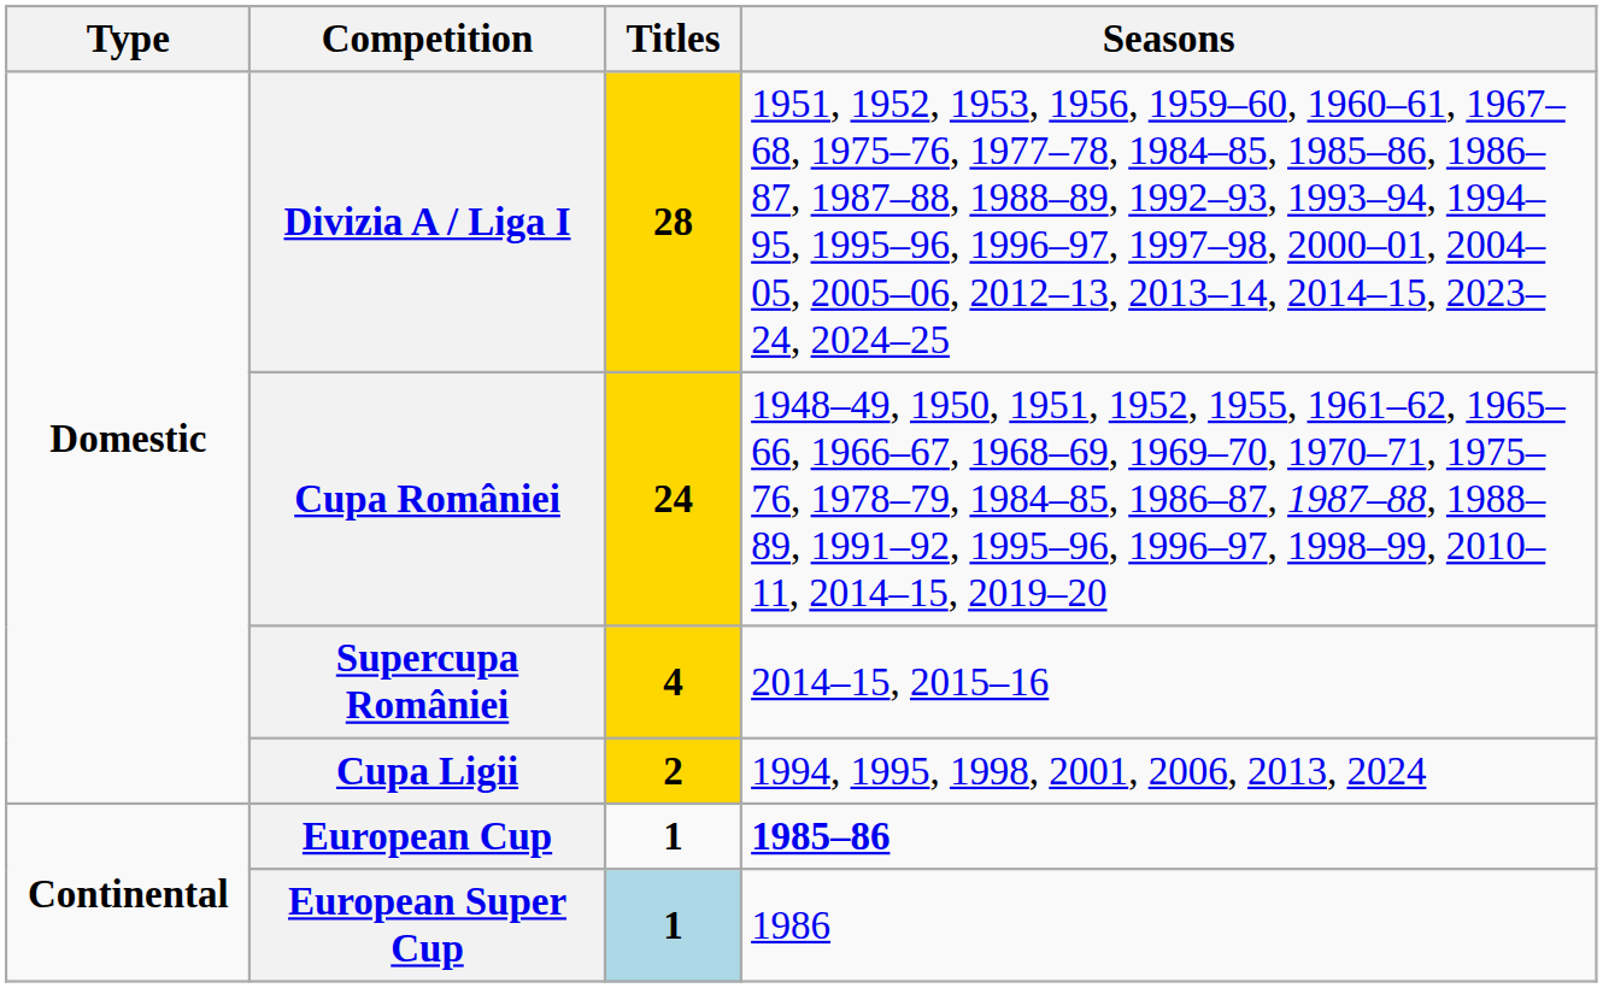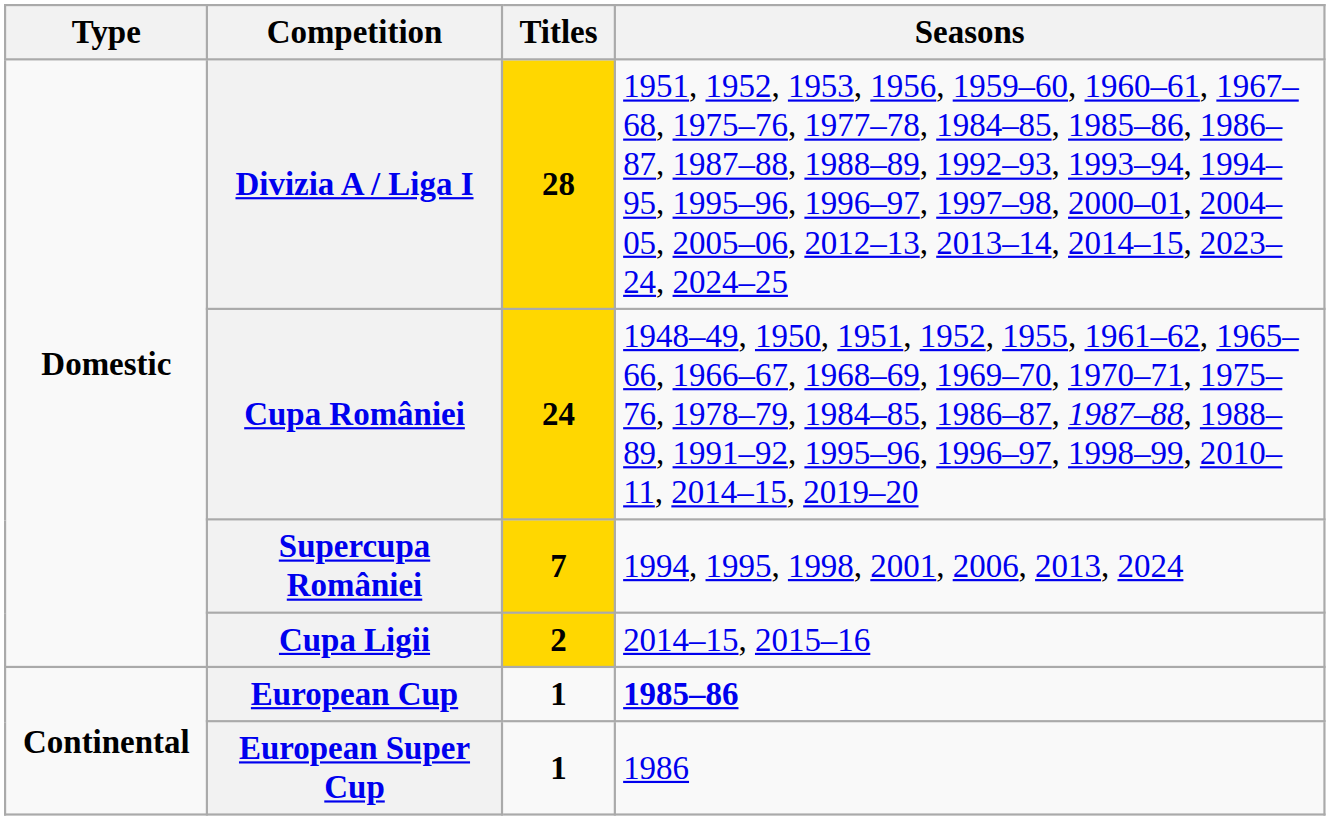Supercupa României | Titles: 4 -> 7
Supercupa României | Seasons: 2014–15, 2015–16 -> 1994, 1995, 1998, 2001, 2006, 2013, 2024
Cupa Ligii | Seasons: 1994, 1995, 1998, 2001, 2006, 2013, 2024 -> 2014–15, 2015–16
European Super Cup | Titles: lightblue background -> no background
